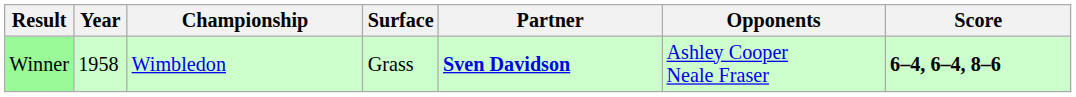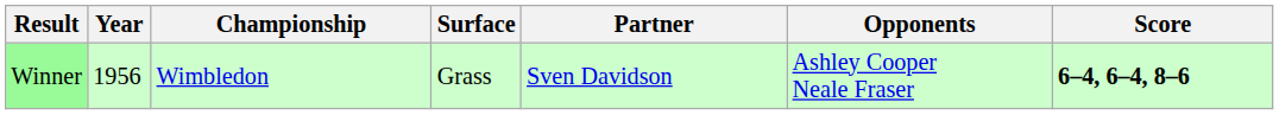Winner | Year: 1958 -> 1956
Winner | Partner: bold -> normal
